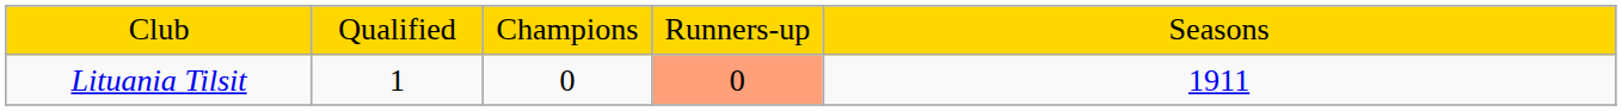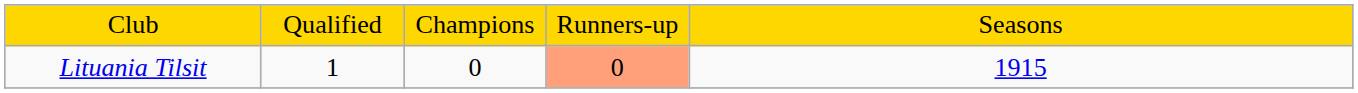Lituania Tilsit | column 5: 1911 -> 1915
